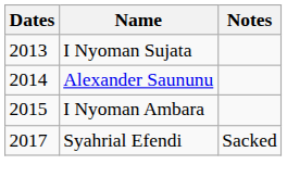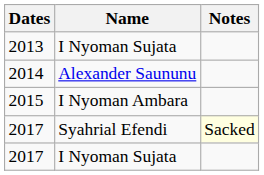2017 / Syahrial Efendi | Notes: no background -> lightyellow background
+ row: 2017 | I Nyoman Sujata
